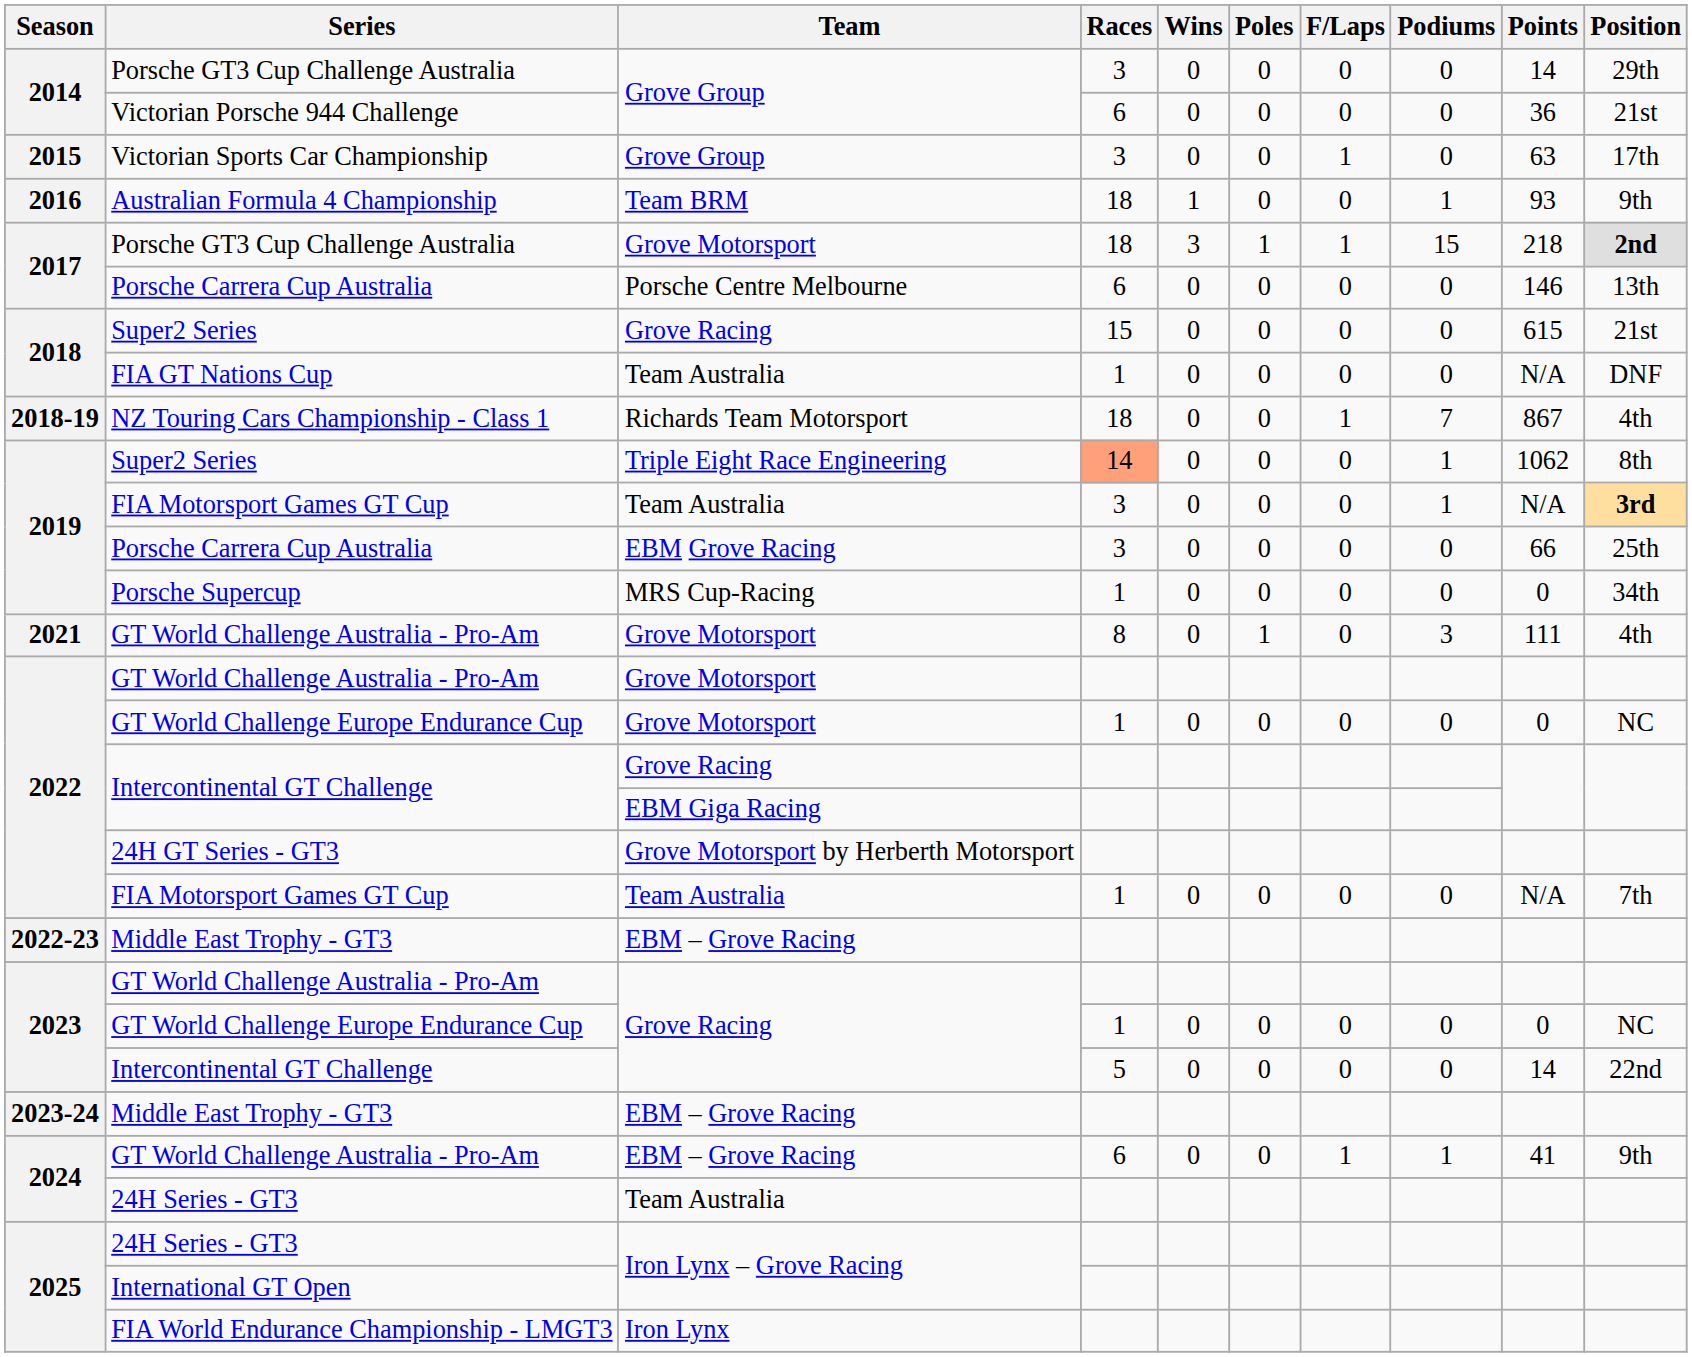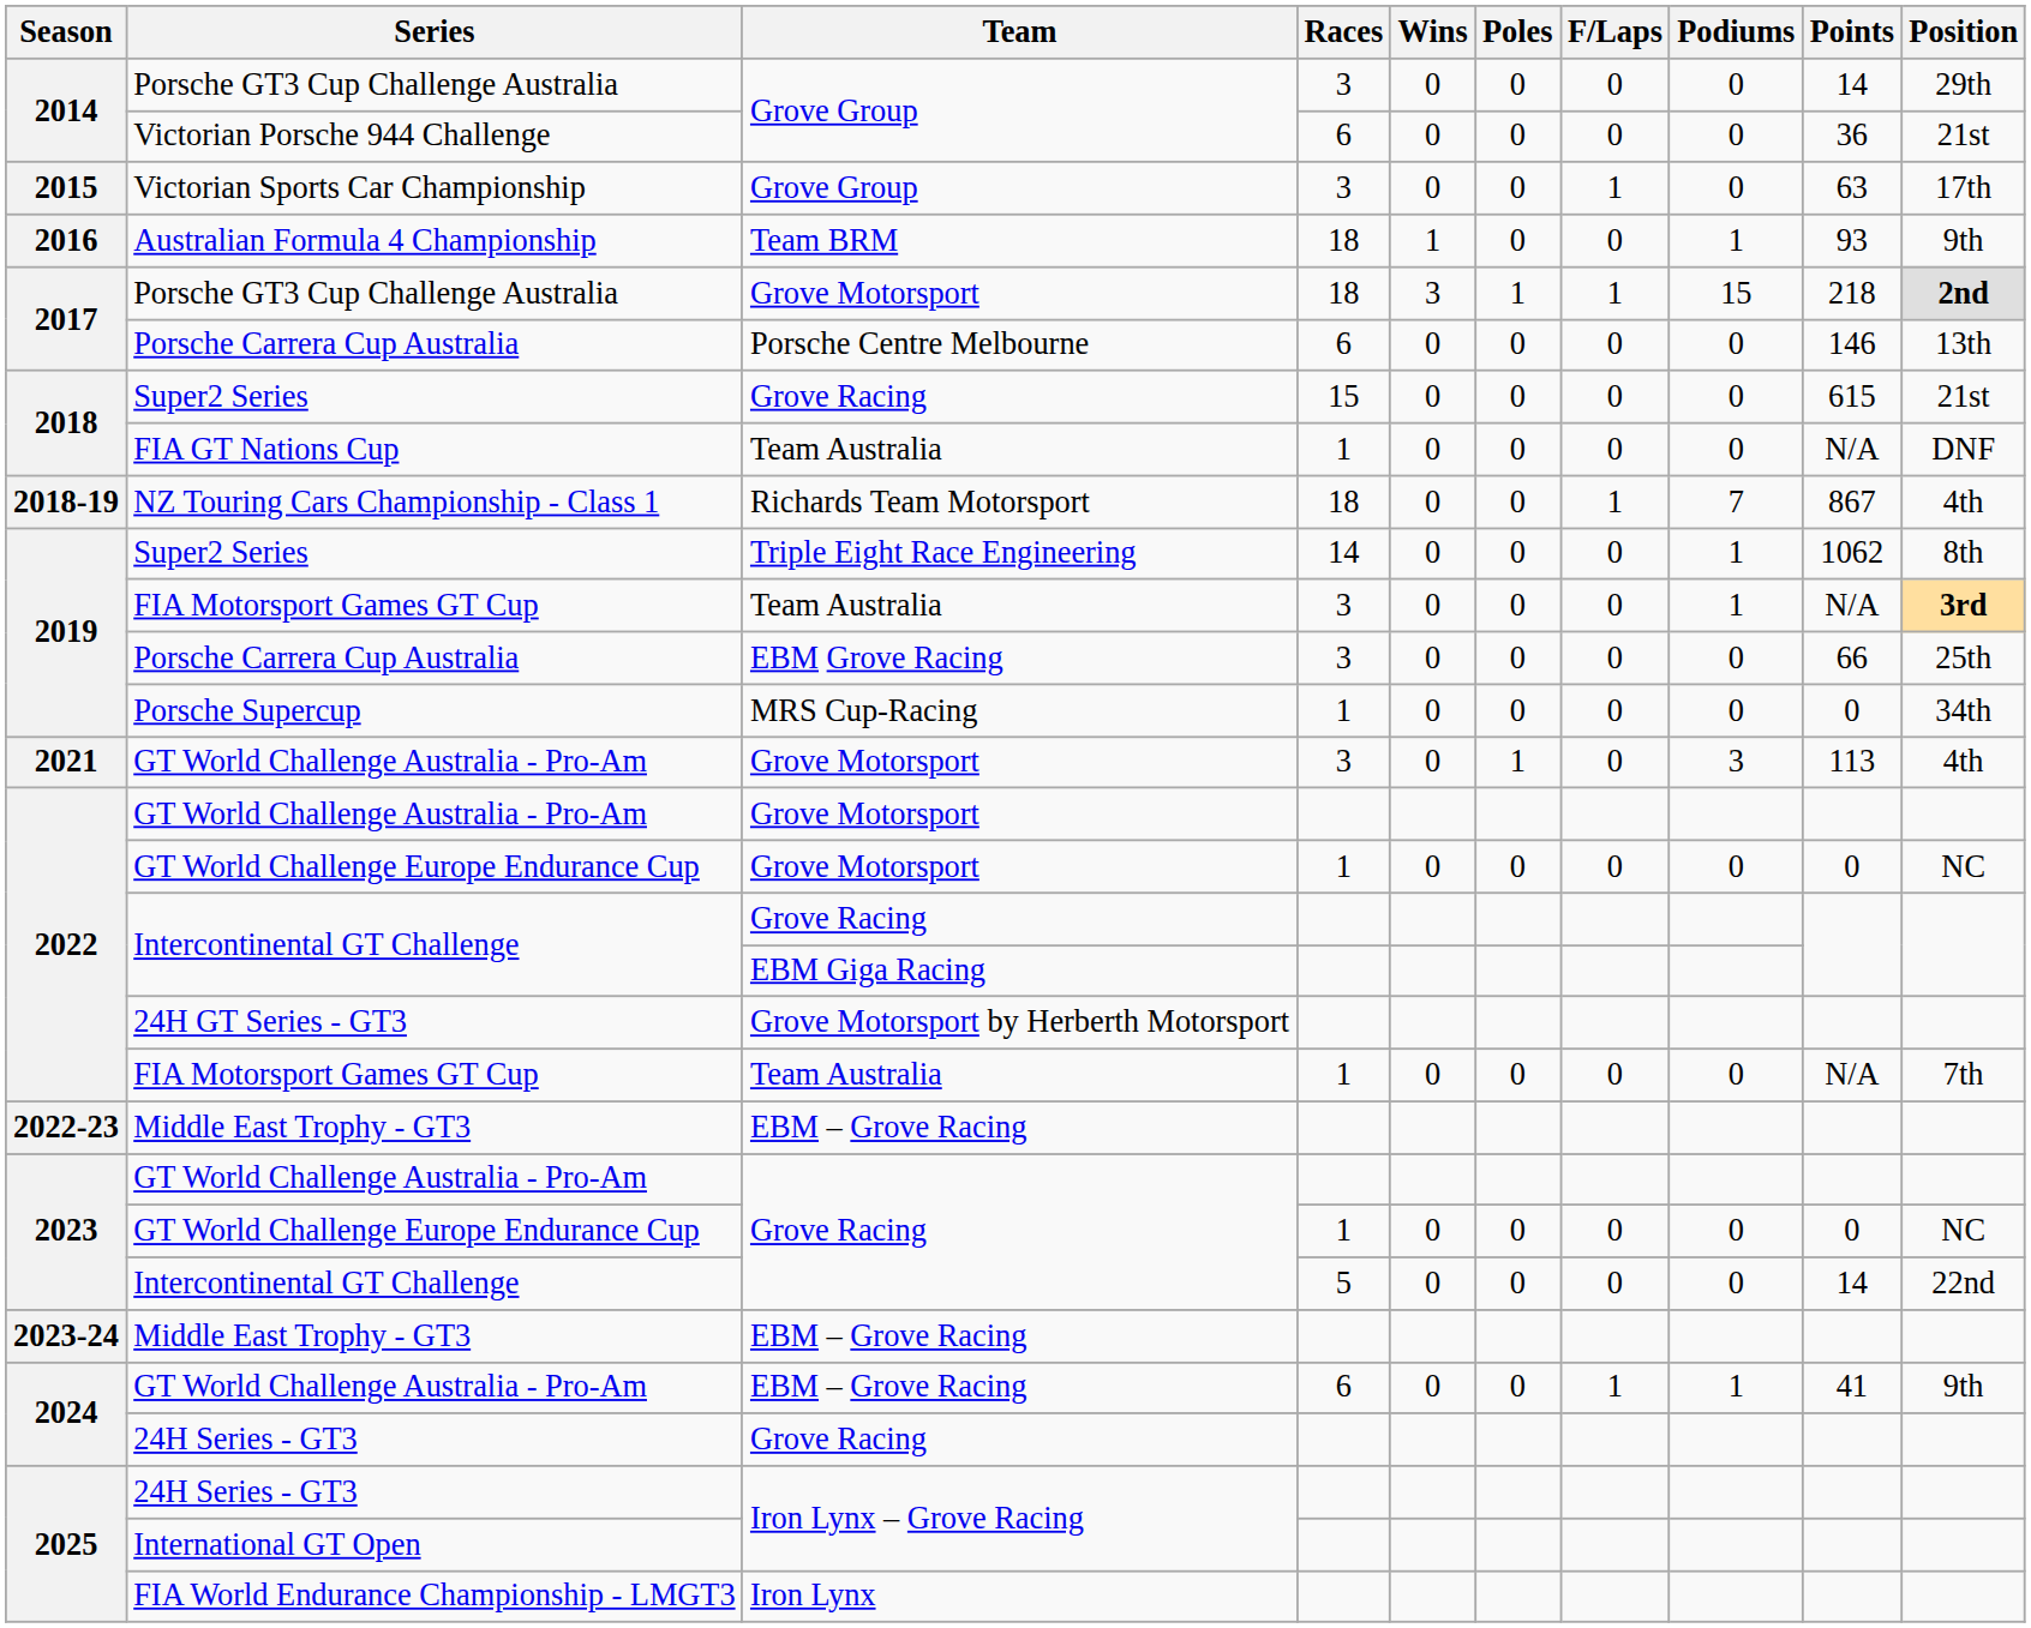2019 / Super2 Series | Races: lightsalmon background -> no background
2021 / GT World Challenge Australia - Pro-Am | Races: 8 -> 3
2021 / GT World Challenge Australia - Pro-Am | Points: 111 -> 113
2024 / 24H Series - GT3 | Team: Team Australia -> Grove Racing
